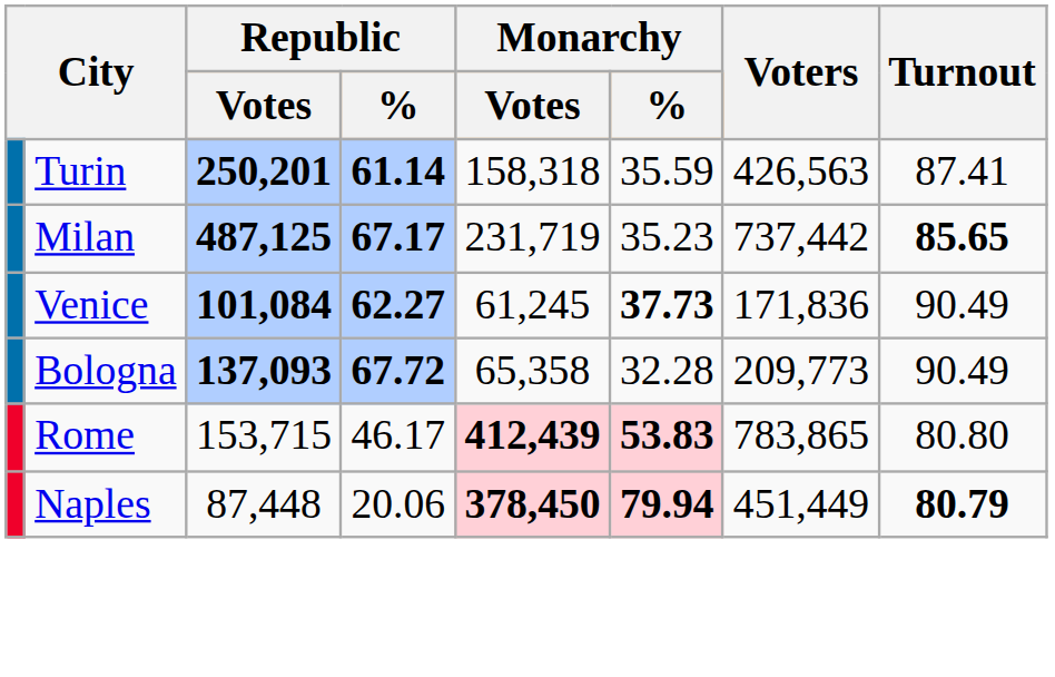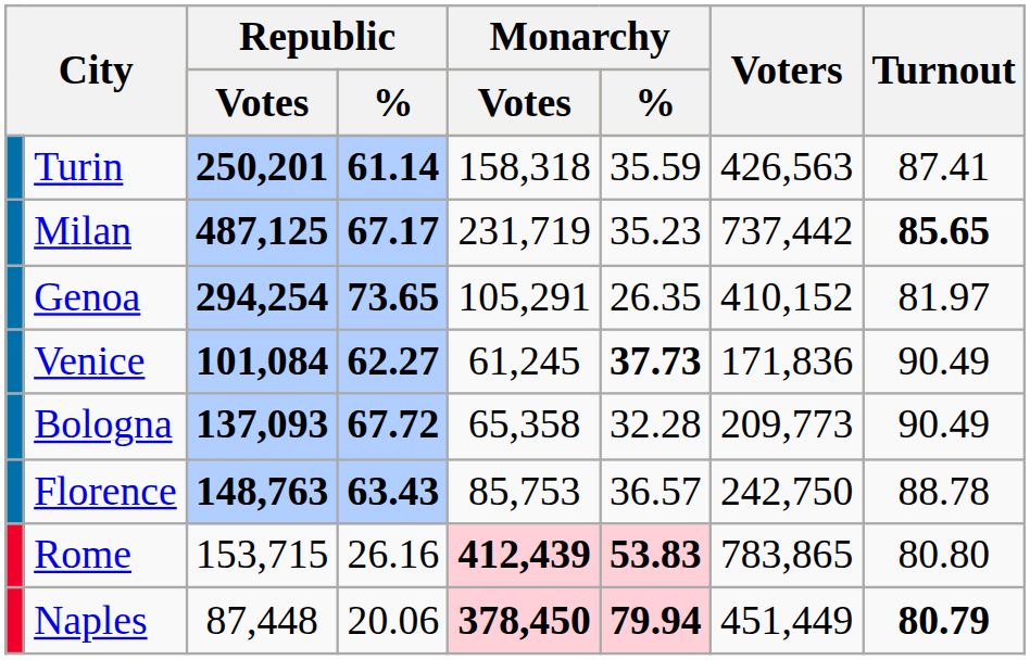+ row: Genoa | 294,254 | 73.65 | 105,291 | 26.35 | 410,152 | 81.97
+ row: Florence | 148,763 | 63.43 | 85,753 | 36.57 | 242,750 | 88.78
Rome | Republic / %: 46.17 -> 26.16
